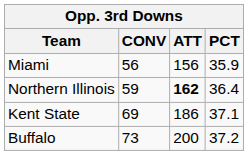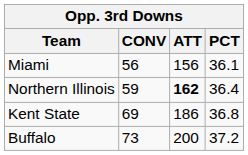Miami | PCT: 35.9 -> 36.1
Kent State | PCT: 37.1 -> 36.8
